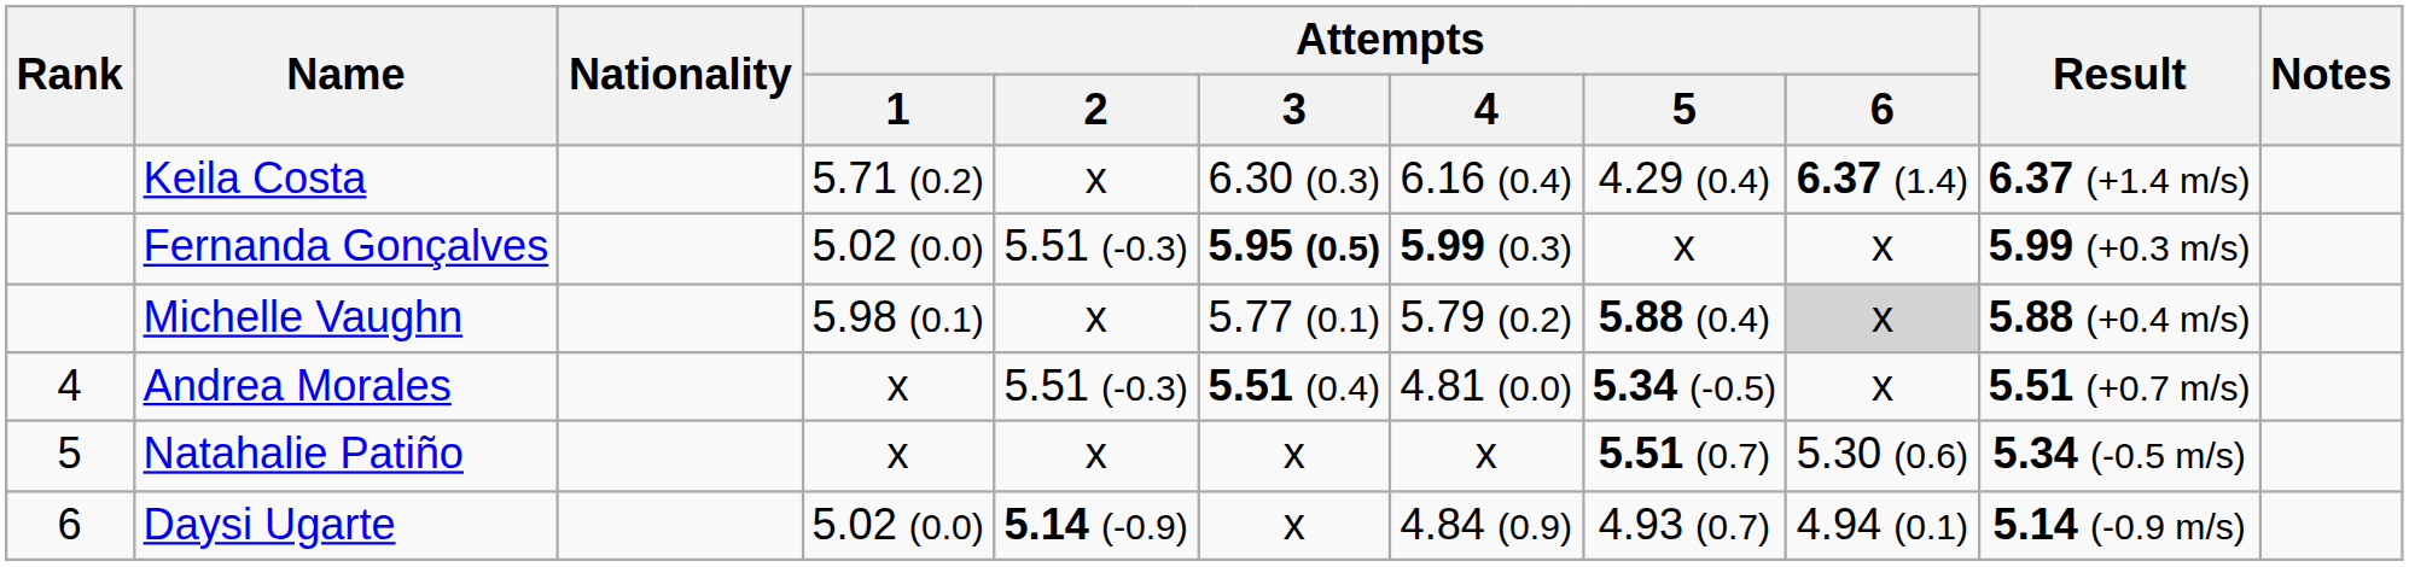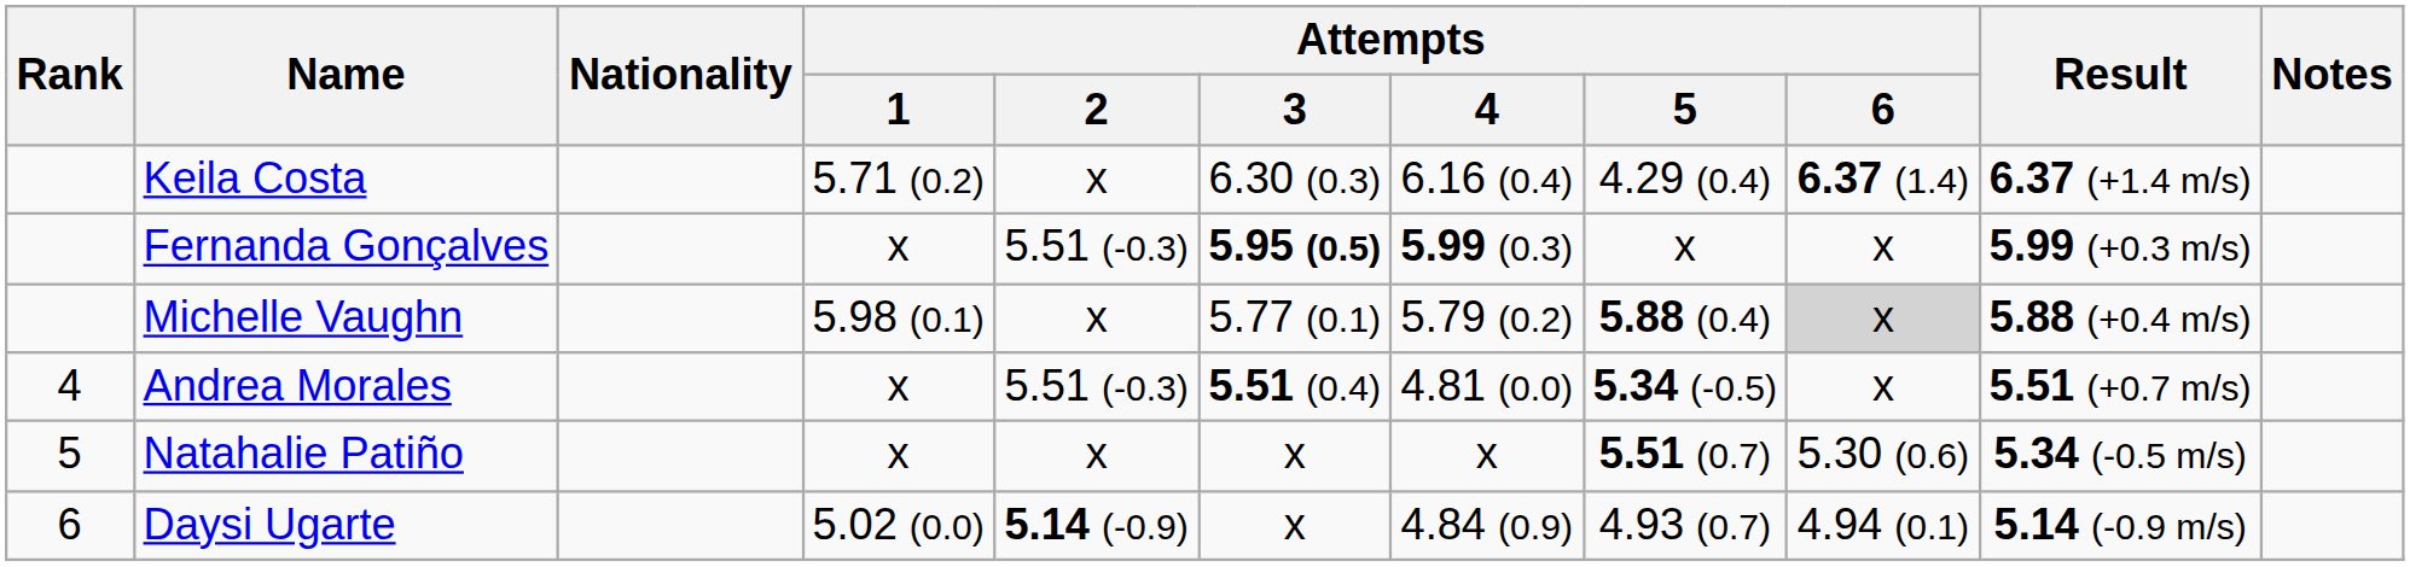Fernanda Gonçalves | Attempts / 1: 5.02 (0.0) -> x
